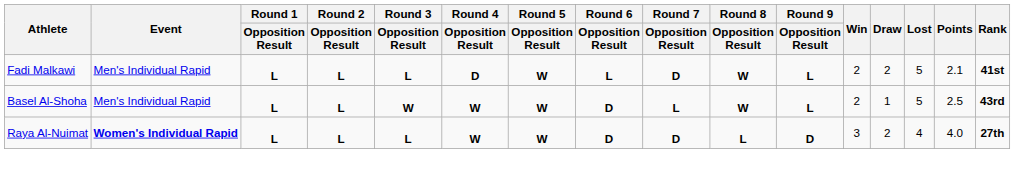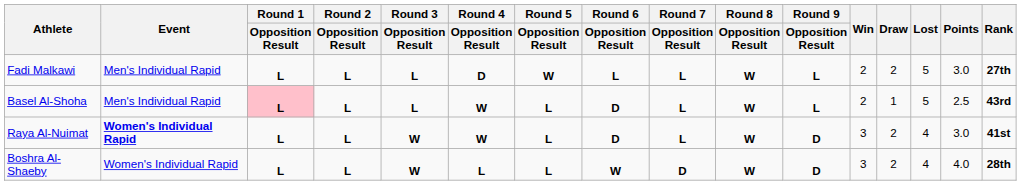Fadi Malkawi | Round 7 / Opposition Result: D -> L
Fadi Malkawi | Points: 2.1 -> 3.0
Fadi Malkawi | Rank: 41st -> 27th
Basel Al-Shoha | Round 1 / Opposition Result: no background -> pink background
Basel Al-Shoha | Round 3 / Opposition Result: W -> L
Basel Al-Shoha | Round 5 / Opposition Result: W -> L
Raya Al-Nuimat | Round 3 / Opposition Result: L -> W
Raya Al-Nuimat | Round 5 / Opposition Result: W -> L
Raya Al-Nuimat | Round 7 / Opposition Result: D -> L
Raya Al-Nuimat | Round 8 / Opposition Result: L -> W
Raya Al-Nuimat | Points: 4.0 -> 3.0
Raya Al-Nuimat | Rank: 27th -> 41st
+ row: Boshra Al-Shaeby | Women's Individual Rapid | L | L | W | L | L | W | D | W | D | 3 | 2 | 4 | 4.0 | 28th
